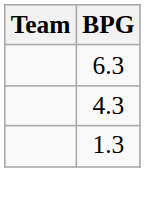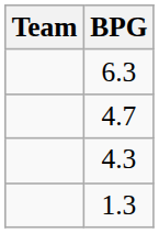+ row: 4.7
